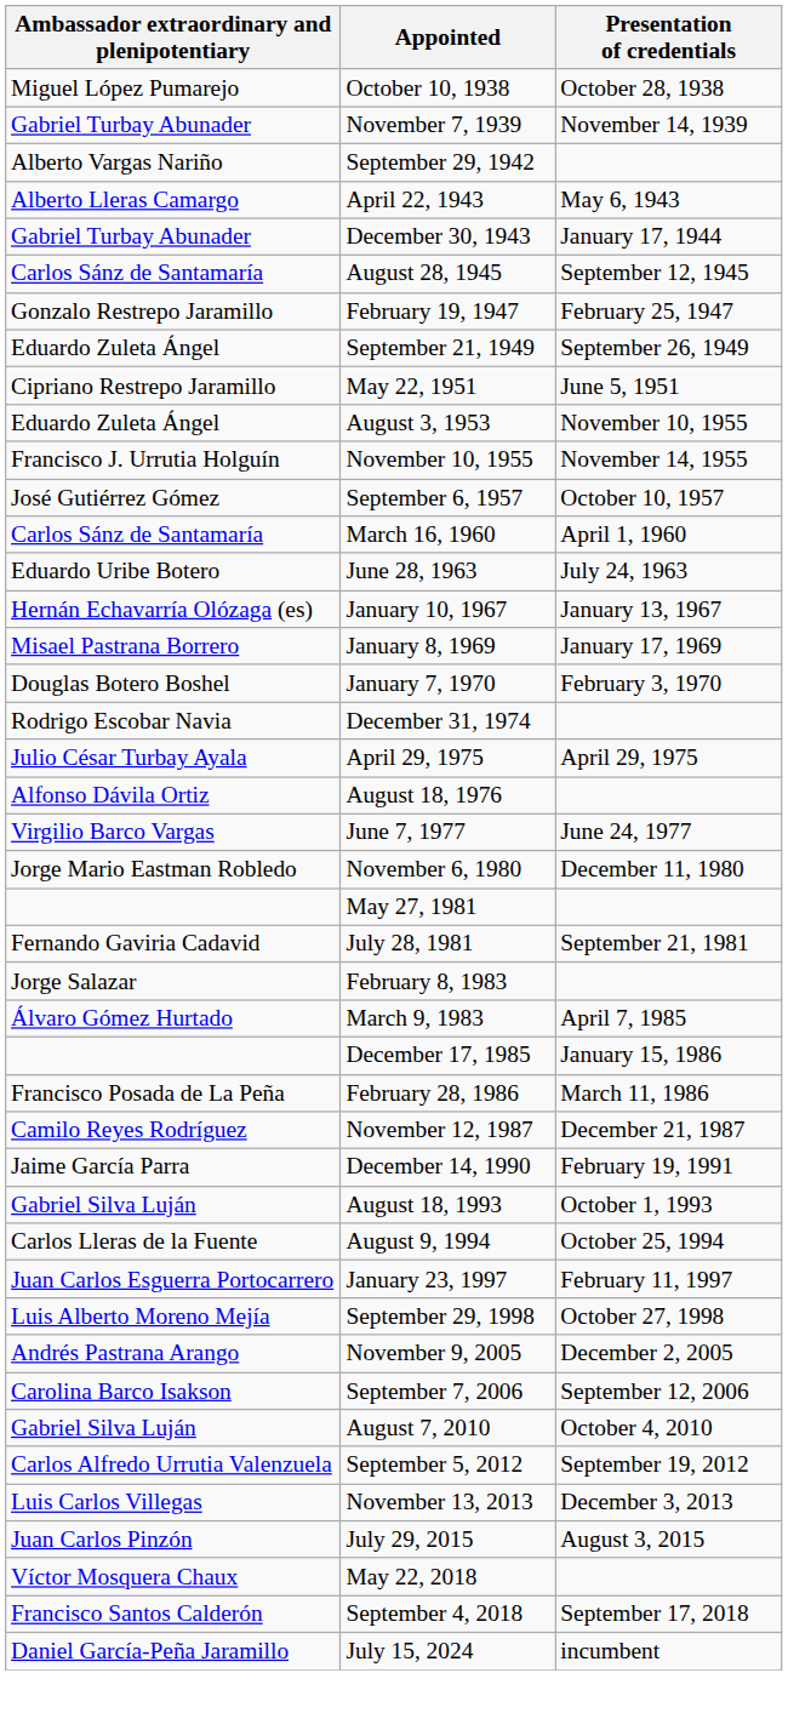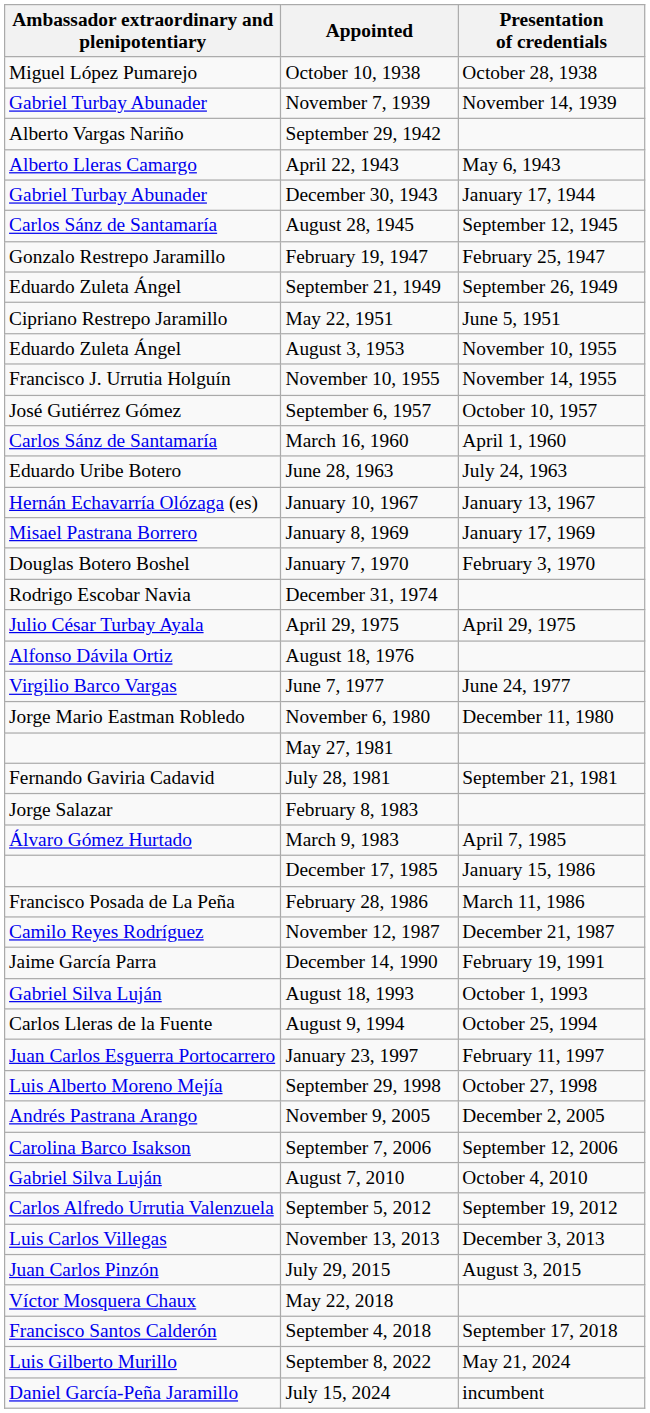+ row: Luis Gilberto Murillo | September 8, 2022 | May 21, 2024
